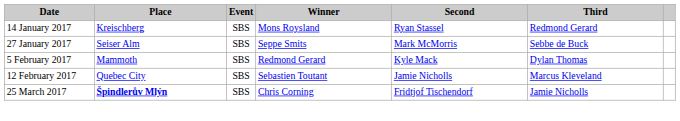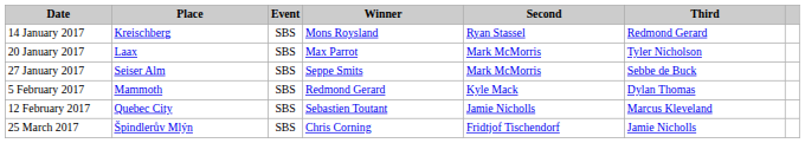+ row: 20 January 2017 | Laax | SBS | Max Parrot | Mark McMorris | Tyler Nicholson
25 March 2017 | Place: bold -> normal
